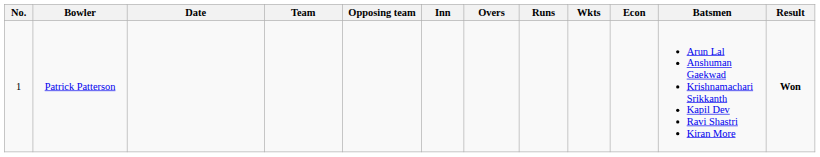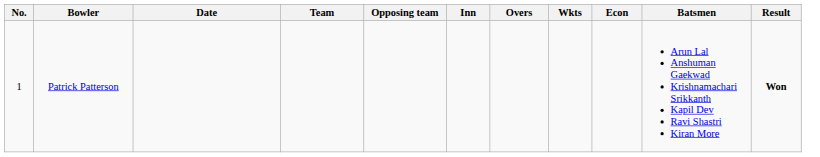- column: Runs
